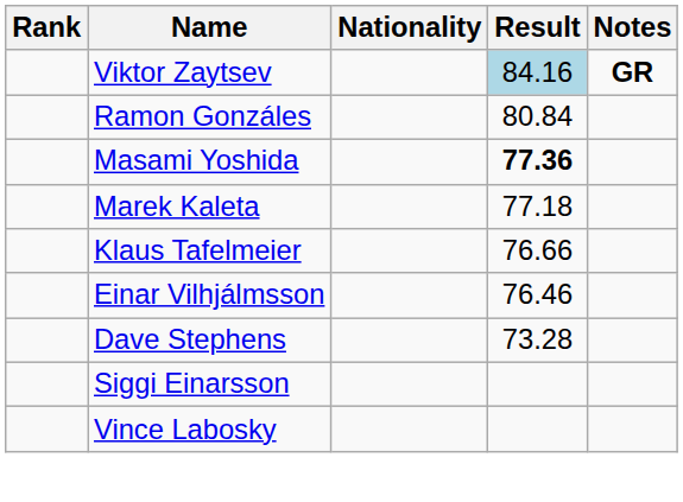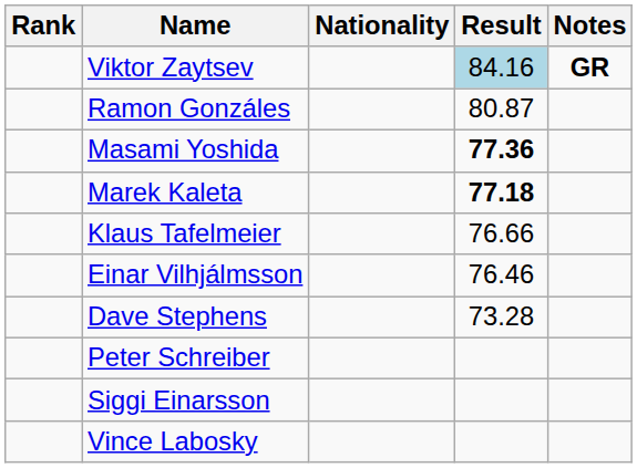Ramon Gonzáles | Result: 80.84 -> 80.87
Marek Kaleta | Result: normal -> bold
+ row: Peter Schreiber
